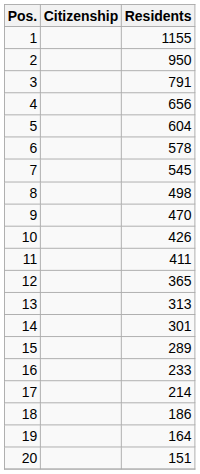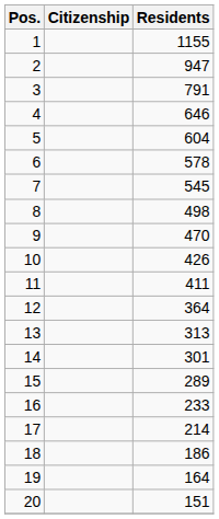2 | Residents: 950 -> 947
4 | Residents: 656 -> 646
12 | Residents: 365 -> 364
